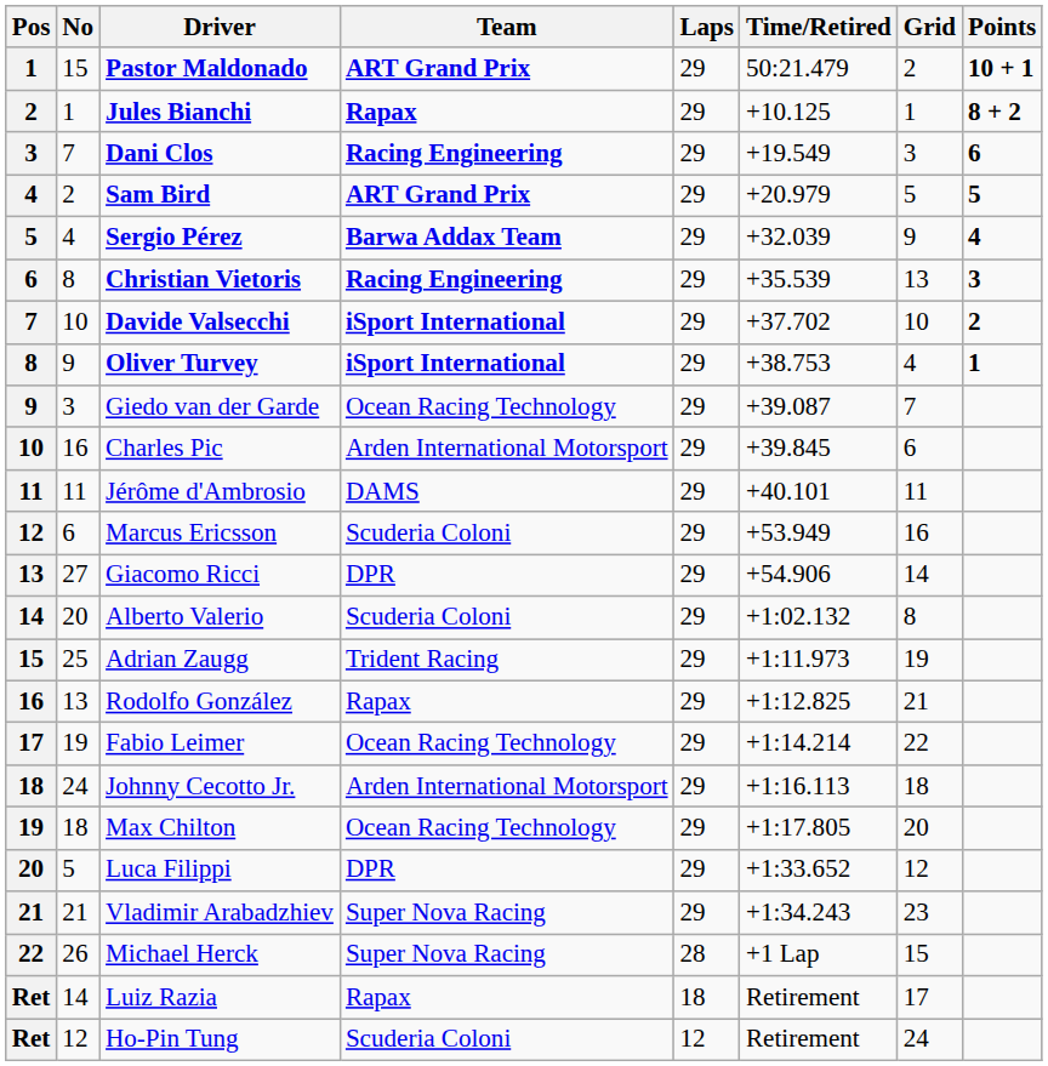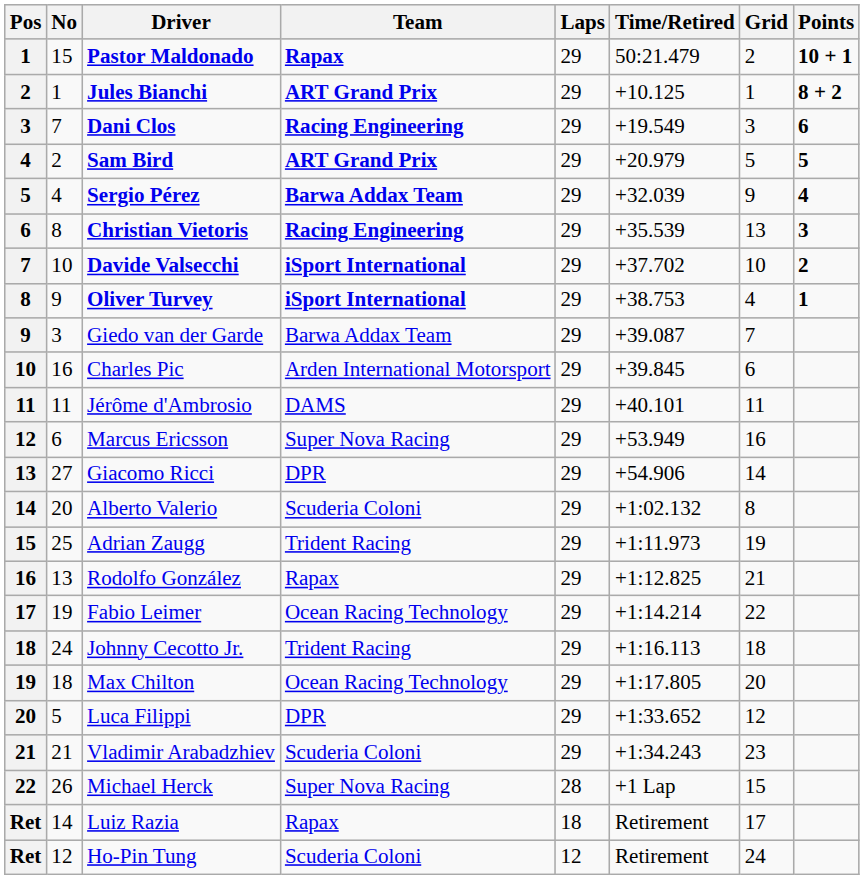Pastor Maldonado | Team: ART Grand Prix -> Rapax
Jules Bianchi | Team: Rapax -> ART Grand Prix
Giedo van der Garde | Team: Ocean Racing Technology -> Barwa Addax Team
Marcus Ericsson | Team: Scuderia Coloni -> Super Nova Racing
Johnny Cecotto Jr. | Team: Arden International Motorsport -> Trident Racing
Vladimir Arabadzhiev | Team: Super Nova Racing -> Scuderia Coloni
